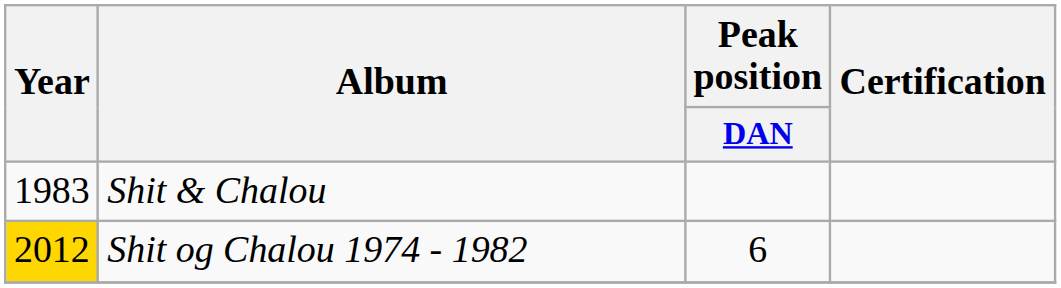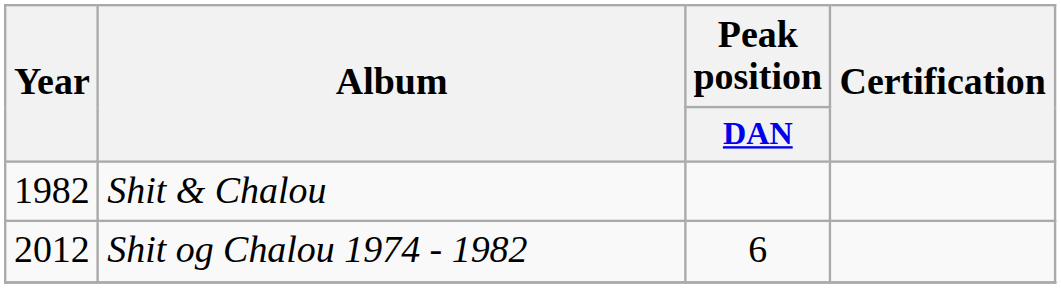Shit & Chalou | Year: 1983 -> 1982
Shit og Chalou 1974 - 1982 | Year: gold background -> no background
